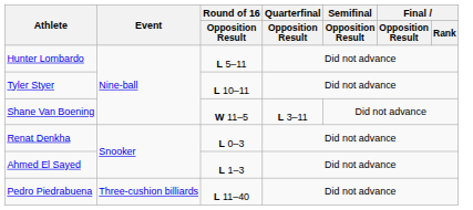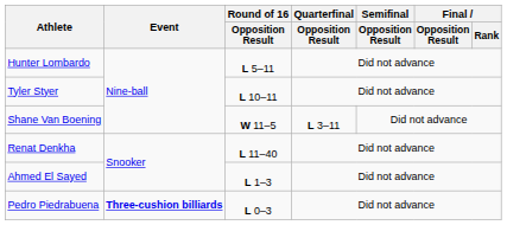Renat Denkha | Round of 16 / Opposition Result: L 0–3 -> L 11–40
Pedro Piedrabuena | Event: normal -> bold
Pedro Piedrabuena | Round of 16 / Opposition Result: L 11–40 -> L 0–3
